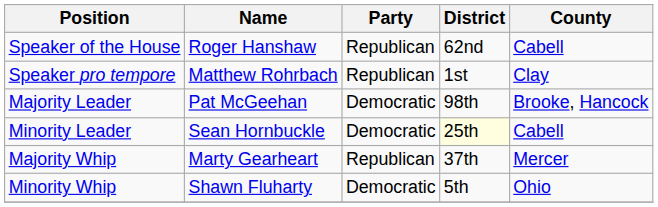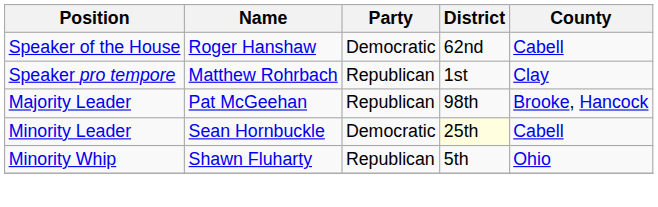Speaker of the House | Party: Republican -> Democratic
Majority Leader | Party: Democratic -> Republican
- row: Majority Whip | Marty Gearheart | Republican | 37th | Mercer
Minority Whip | Party: Democratic -> Republican
